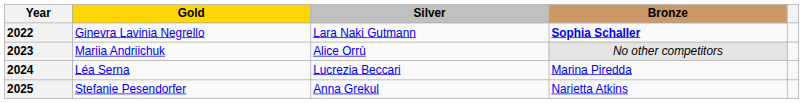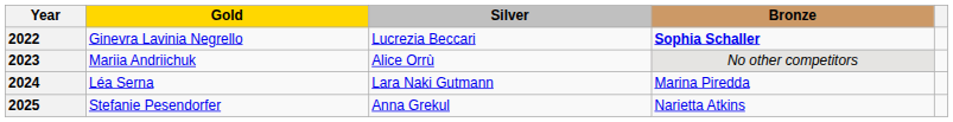2022 | Silver: Lara Naki Gutmann -> Lucrezia Beccari
2024 | Silver: Lucrezia Beccari -> Lara Naki Gutmann
